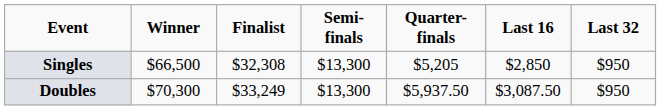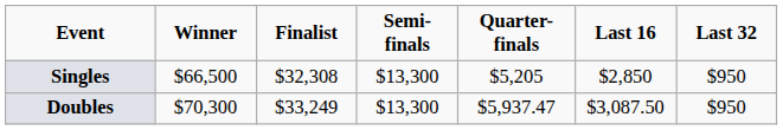Doubles | Quarter-finals: $5,937.50 -> $5,937.47
